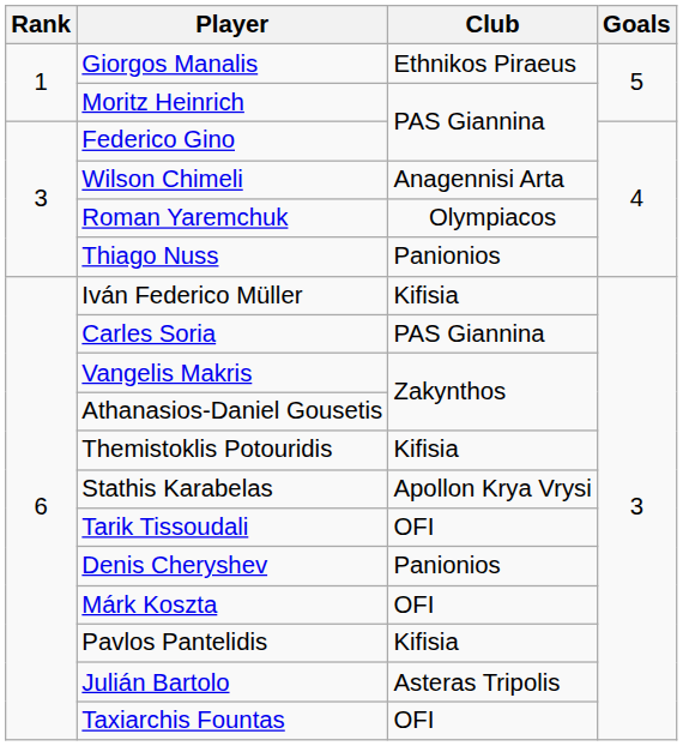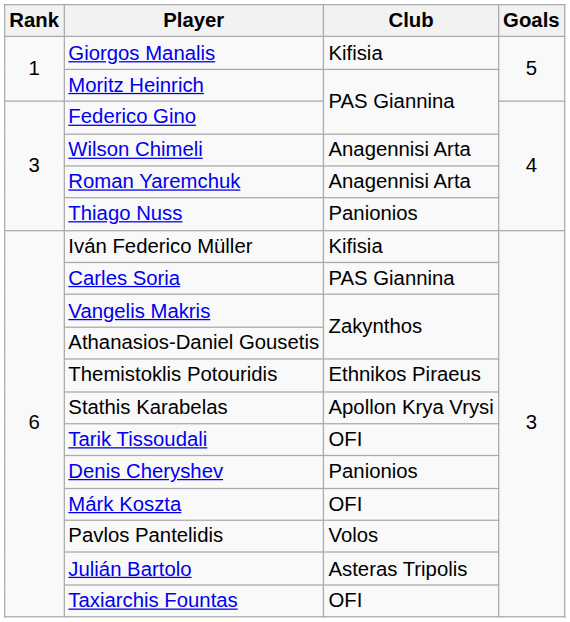Giorgos Manalis | Club: Ethnikos Piraeus -> Kifisia
Roman Yaremchuk | Club: Olympiacos -> Anagennisi Arta
Themistoklis Potouridis | Club: Kifisia -> Ethnikos Piraeus
Pavlos Pantelidis | Club: Kifisia -> Volos
